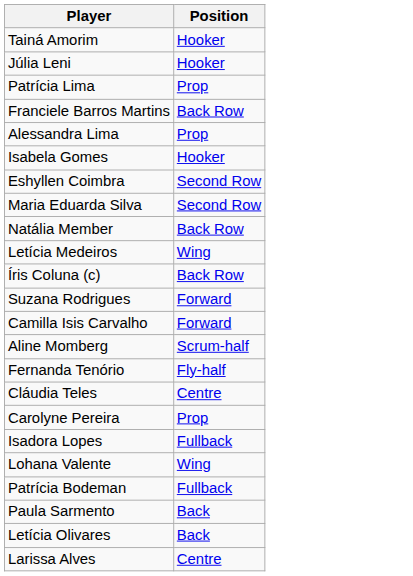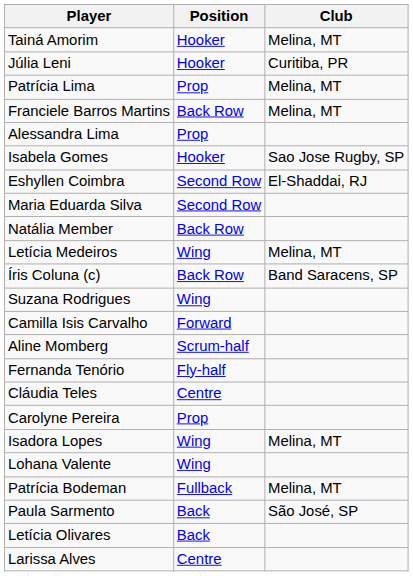+ column: Club | Melina, MT | Curitiba, PR | Melina, MT | Melina, MT | Sao Jose Rugby, SP | El-Shaddai, RJ | Melina, MT | Band Saracens, SP | Melina, MT | Melina, MT | São José, SP
Suzana Rodrigues | Position: Forward -> Wing
Isadora Lopes | Position: Fullback -> Wing
